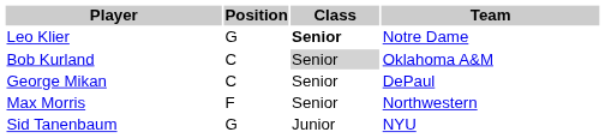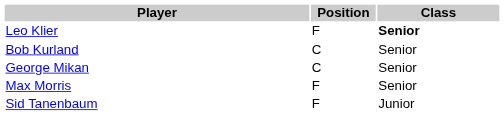- column: Team | Notre Dame | Oklahoma A&M | DePaul | Northwestern | NYU
Leo Klier | Position: G -> F
Bob Kurland | Class: lightgrey background -> no background
Sid Tanenbaum | Position: G -> F
